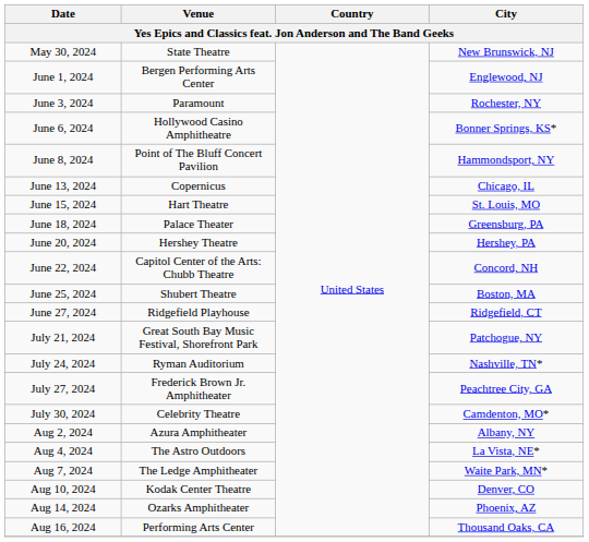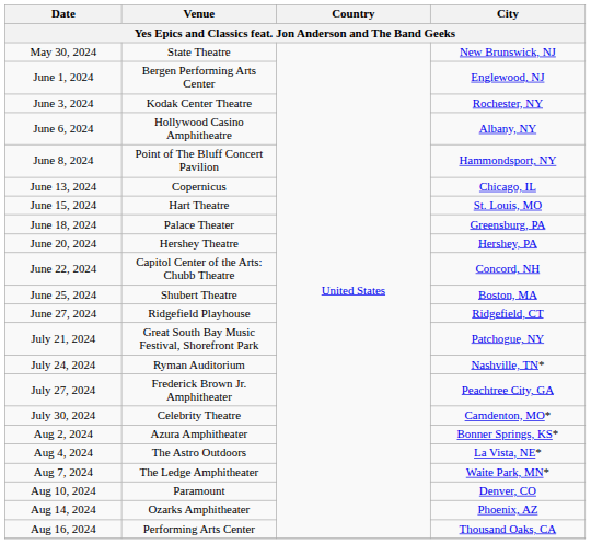June 3, 2024 | Venue: Paramount -> Kodak Center Theatre
June 6, 2024 | City: Bonner Springs, KS* -> Albany, NY
Aug 2, 2024 | City: Albany, NY -> Bonner Springs, KS*
Aug 10, 2024 | Venue: Kodak Center Theatre -> Paramount
